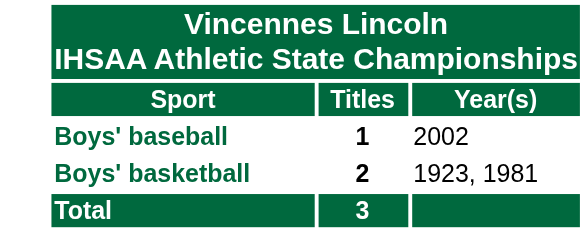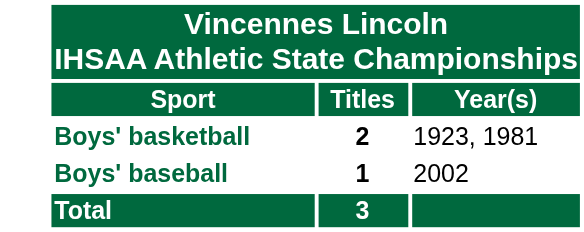rows swapped: Boys' basketball <-> Boys' baseball
